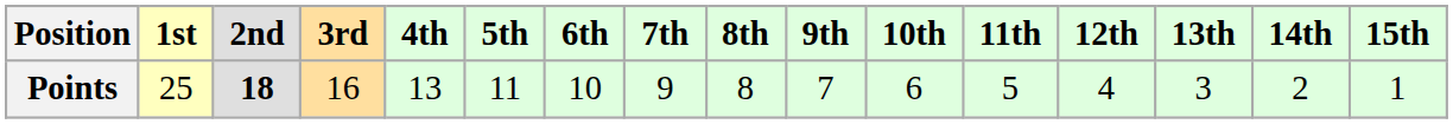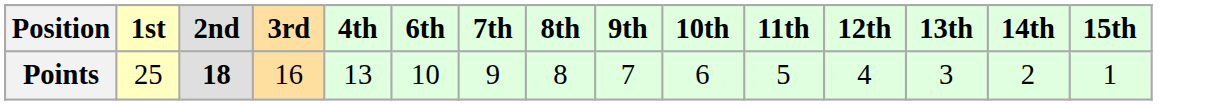- column: 5th | 11
